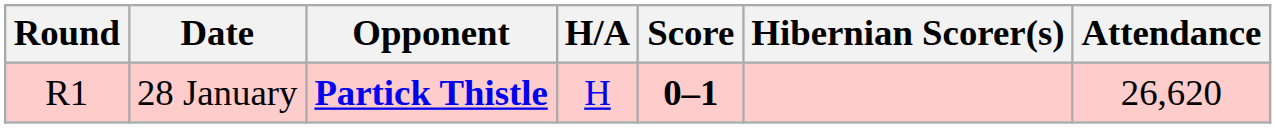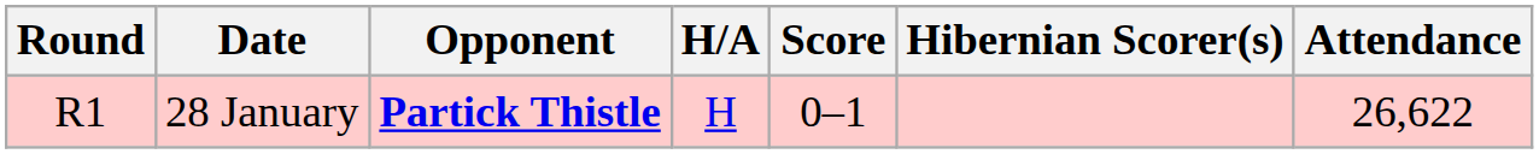28 January | Score: bold -> normal
28 January | Attendance: 26,620 -> 26,622
